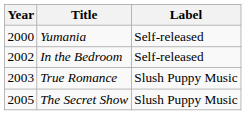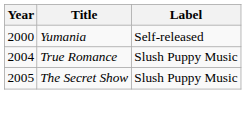- row: 2002 | In the Bedroom | Self-released
True Romance | Year: 2003 -> 2004
